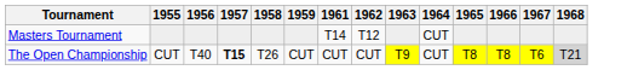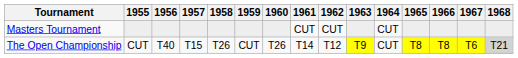+ column: 1960 | T26
Masters Tournament | 1961: T14 -> CUT
Masters Tournament | 1962: T12 -> CUT
The Open Championship | 1957: bold -> normal
The Open Championship | 1961: CUT -> T14
The Open Championship | 1962: CUT -> T12
